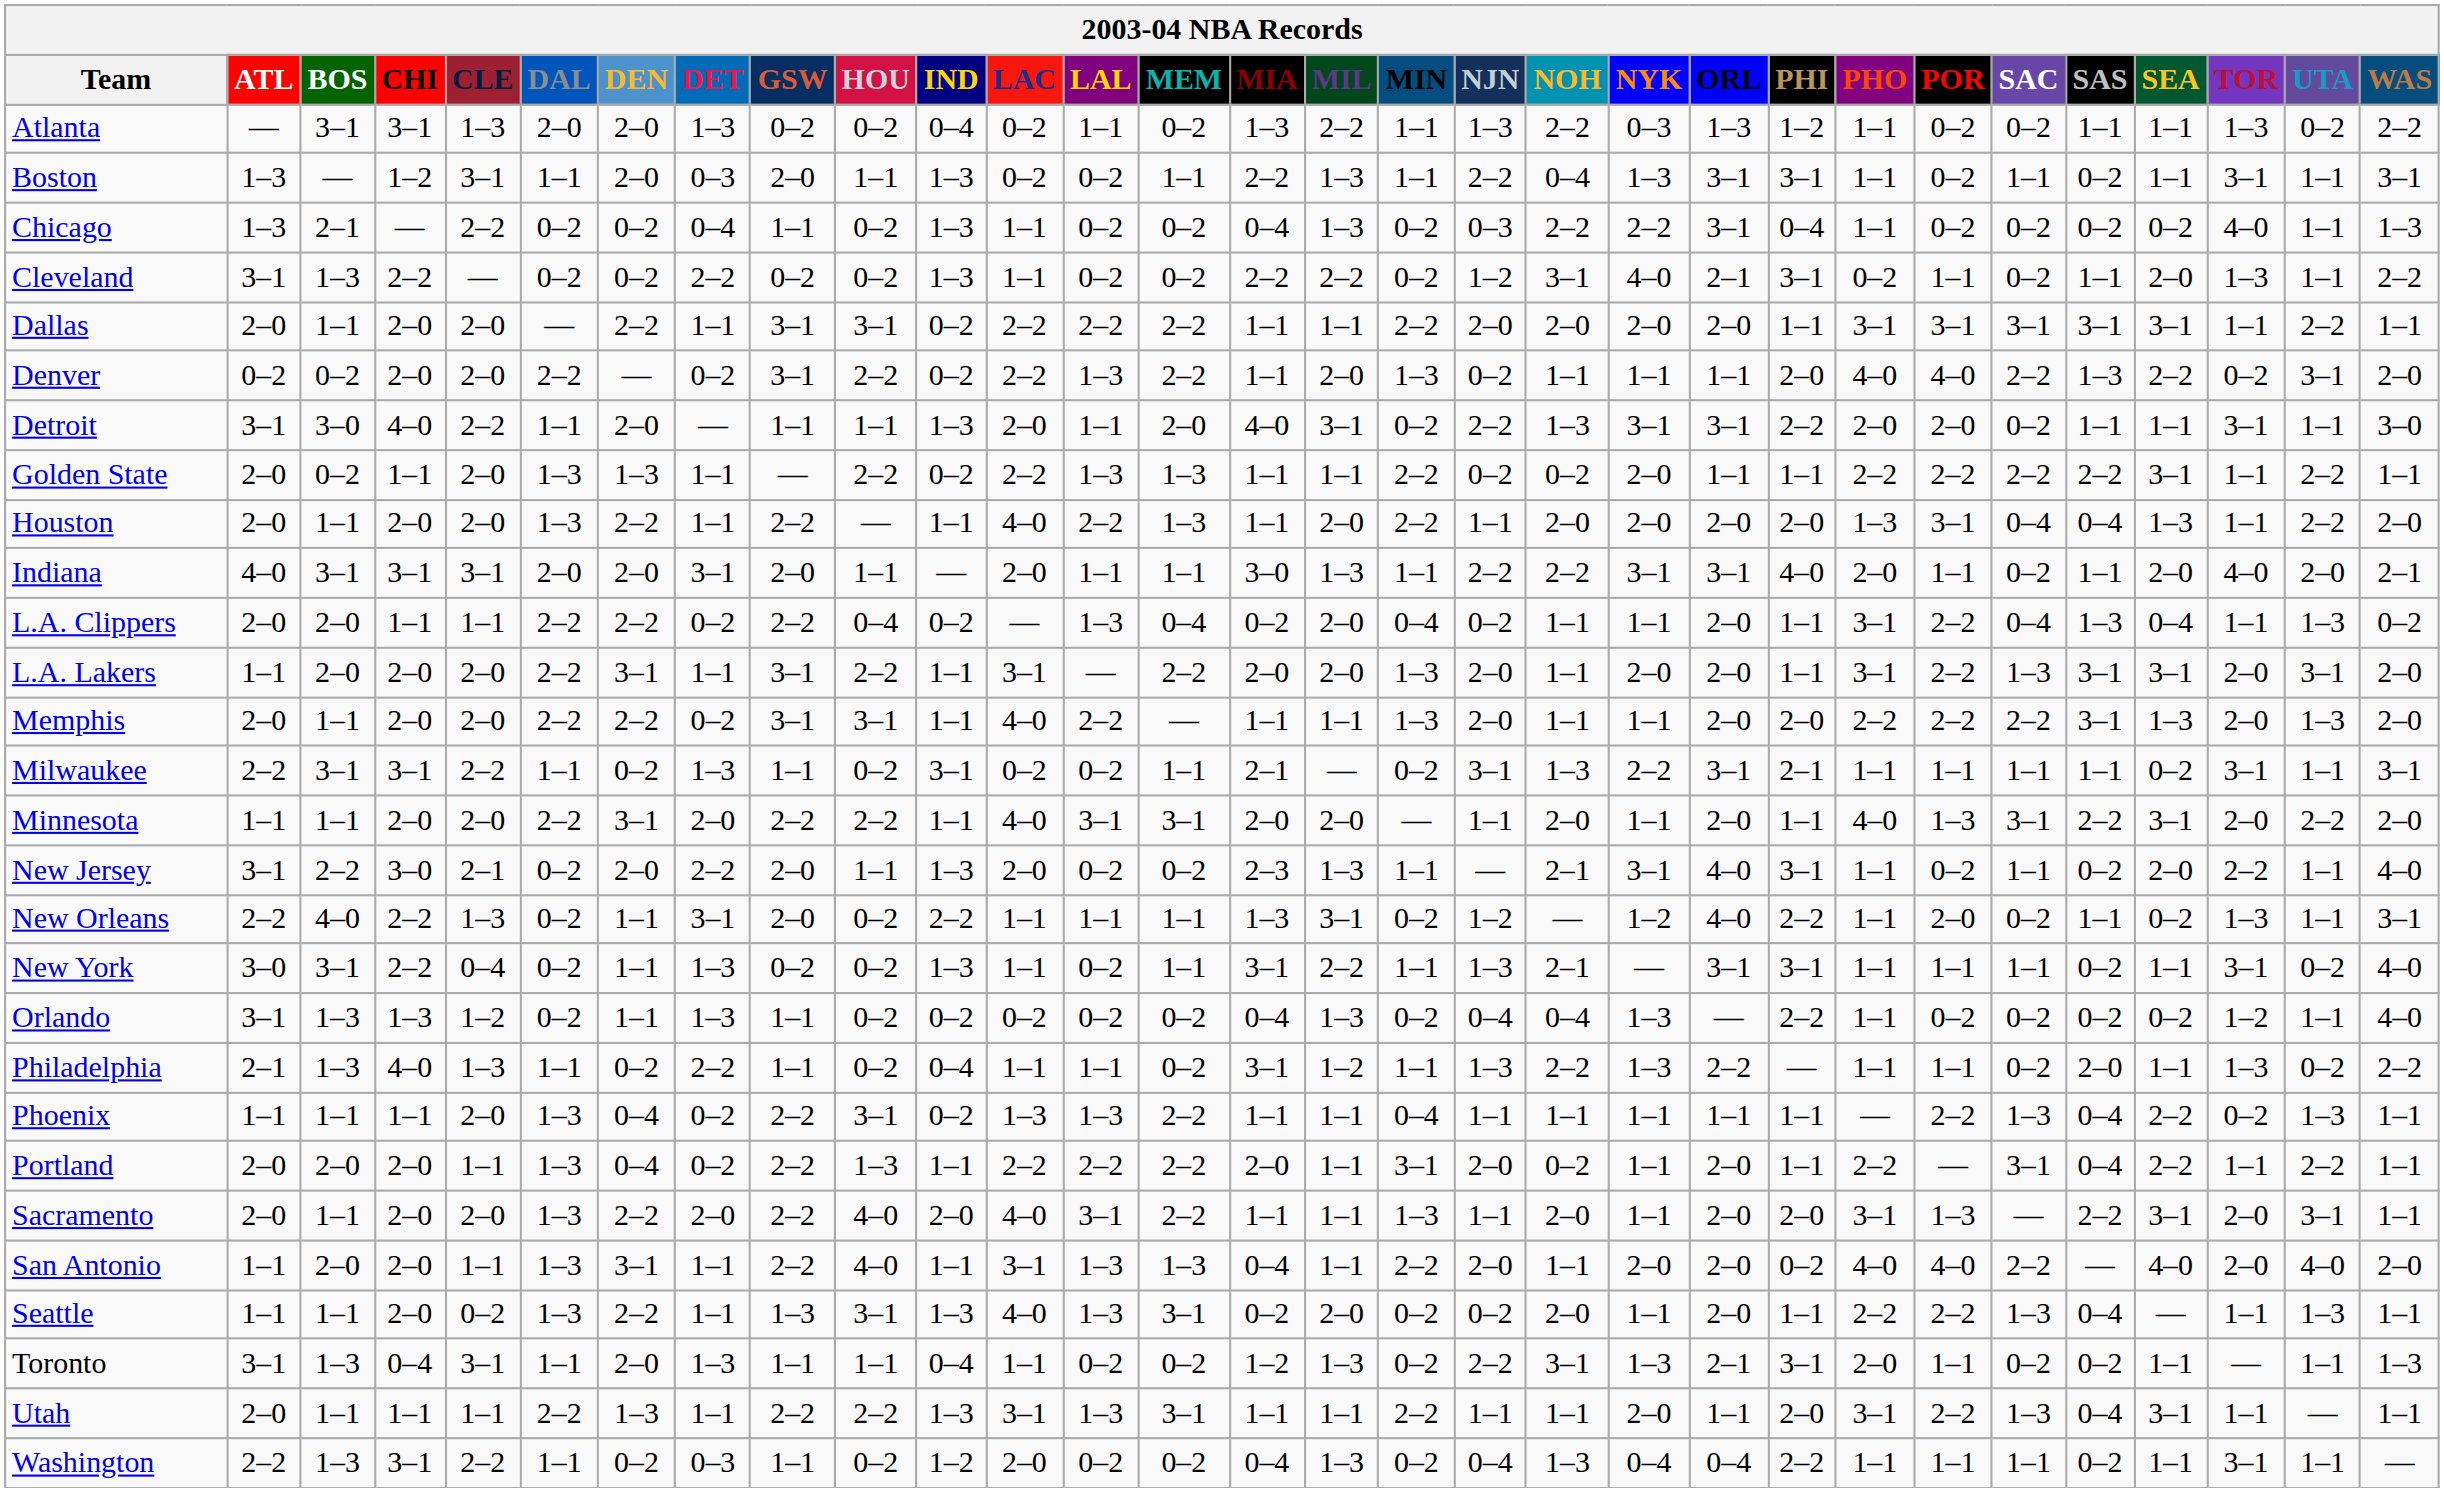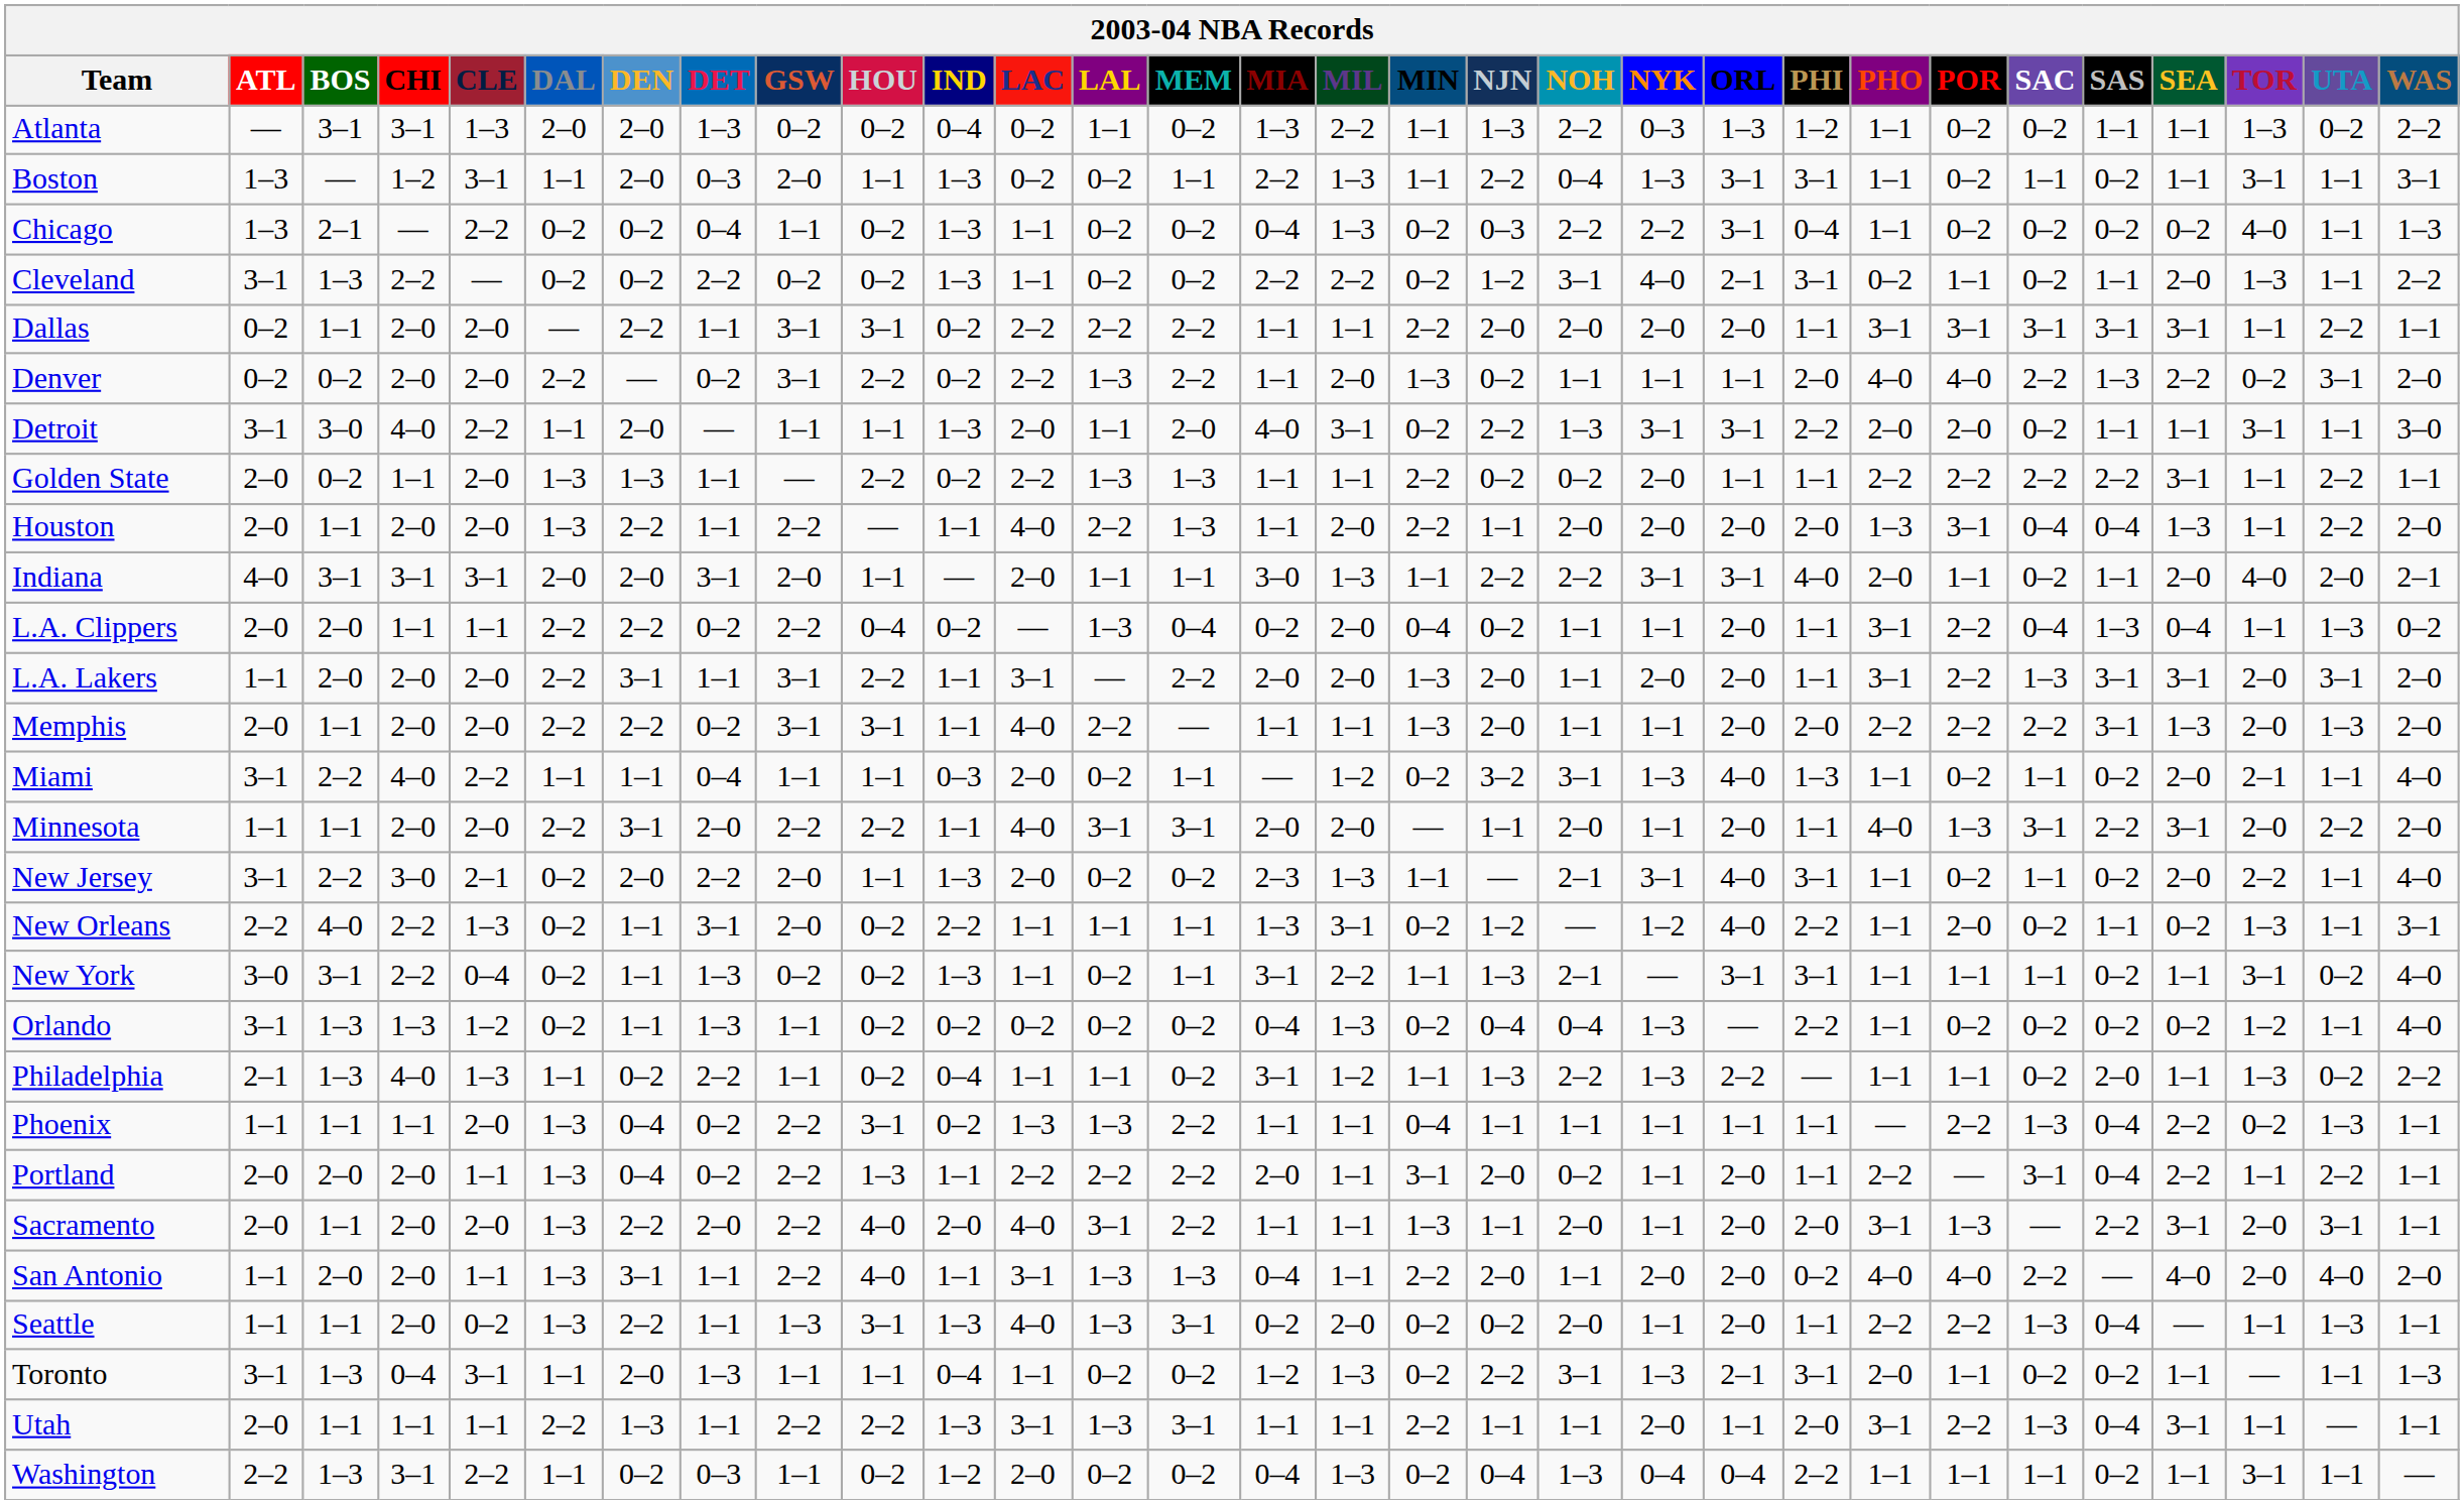Dallas | ATL: 2–0 -> 0–2
+ row: Miami | 3–1 | 2–2 | 4–0 | 2–2 | 1–1 | 1–1 | 0–4 | 1–1 | 1–1 | 0–3 | 2–0 | 0–2 | 1–1 | — | 1–2 | 0–2 | 3–2 | 3–1 | 1–3 | 4–0 | 1–3 | 1–1 | 0–2 | 1–1 | 0–2 | 2–0 | 2–1 | 1–1 | 4–0
- row: Milwaukee | 2–2 | 3–1 | 3–1 | 2–2 | 1–1 | 0–2 | 1–3 | 1–1 | 0–2 | 3–1 | 0–2 | 0–2 | 1–1 | 2–1 | — | 0–2 | 3–1 | 1–3 | 2–2 | 3–1 | 2–1 | 1–1 | 1–1 | 1–1 | 1–1 | 0–2 | 3–1 | 1–1 | 3–1
